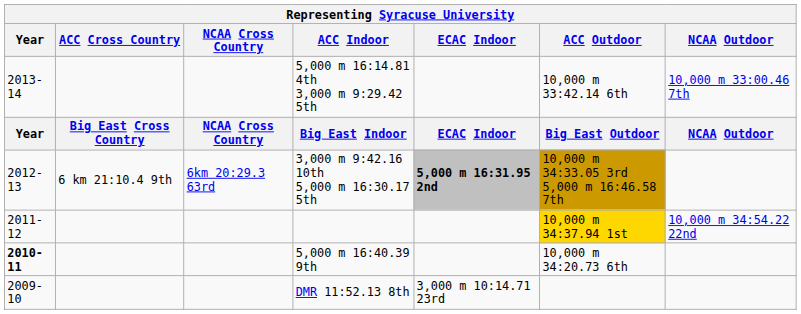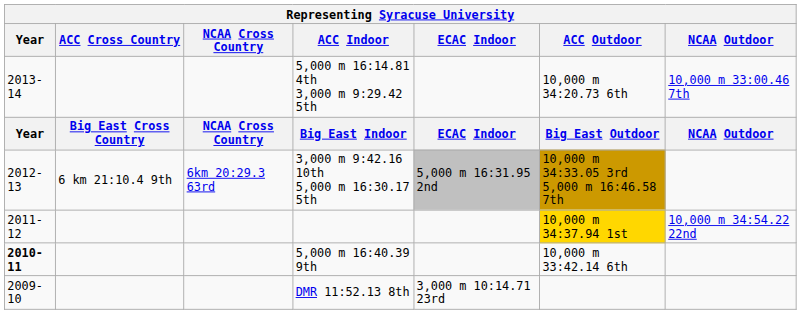5,000 m 16:14.81 4th 3,000 m 9:29.42 5th | ACC Outdoor: 10,000 m 33:42.14 6th -> 10,000 m 34:20.73 6th
3,000 m 9:42.16 10th 5,000 m 16:30.17 5th | ECAC Indoor: bold -> normal
5,000 m 16:40.39 9th | ACC Outdoor: 10,000 m 34:20.73 6th -> 10,000 m 33:42.14 6th
